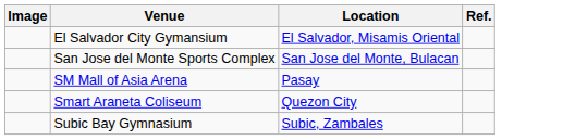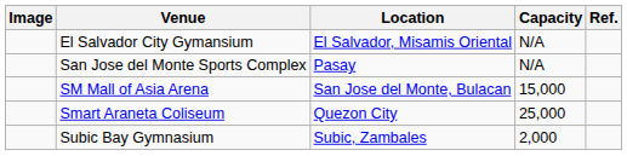+ column: Capacity | N/A | N/A | 15,000 | 25,000 | 2,000
San Jose del Monte Sports Complex | Location: San Jose del Monte, Bulacan -> Pasay
SM Mall of Asia Arena | Location: Pasay -> San Jose del Monte, Bulacan
